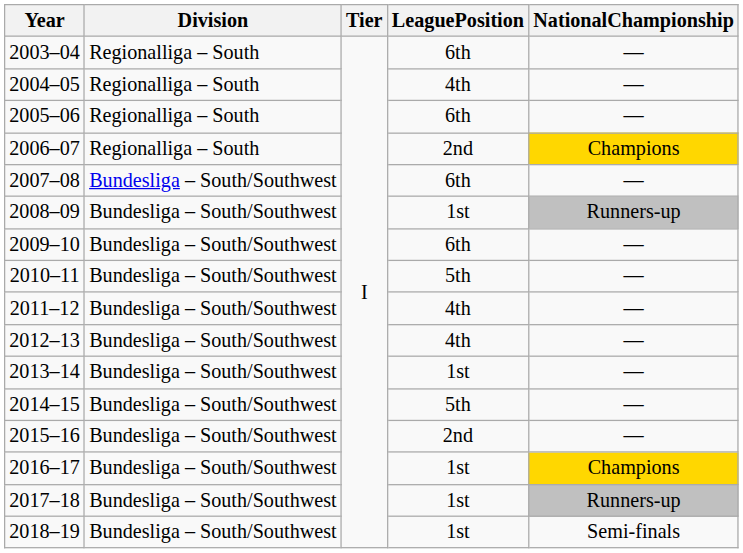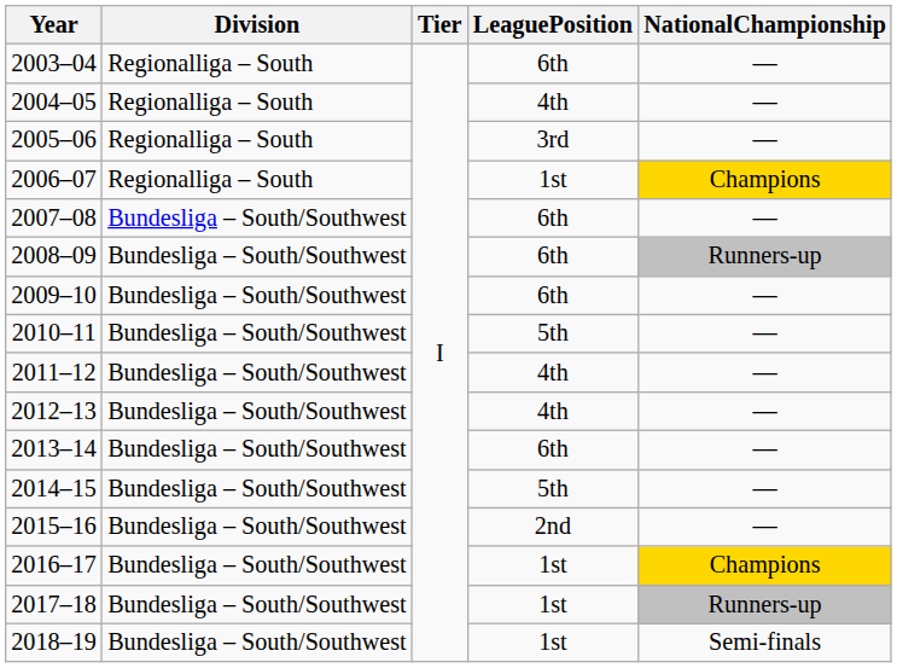2005–06 | LeaguePosition: 6th -> 3rd
2006–07 | LeaguePosition: 2nd -> 1st
2008–09 | LeaguePosition: 1st -> 6th
2013–14 | LeaguePosition: 1st -> 6th
